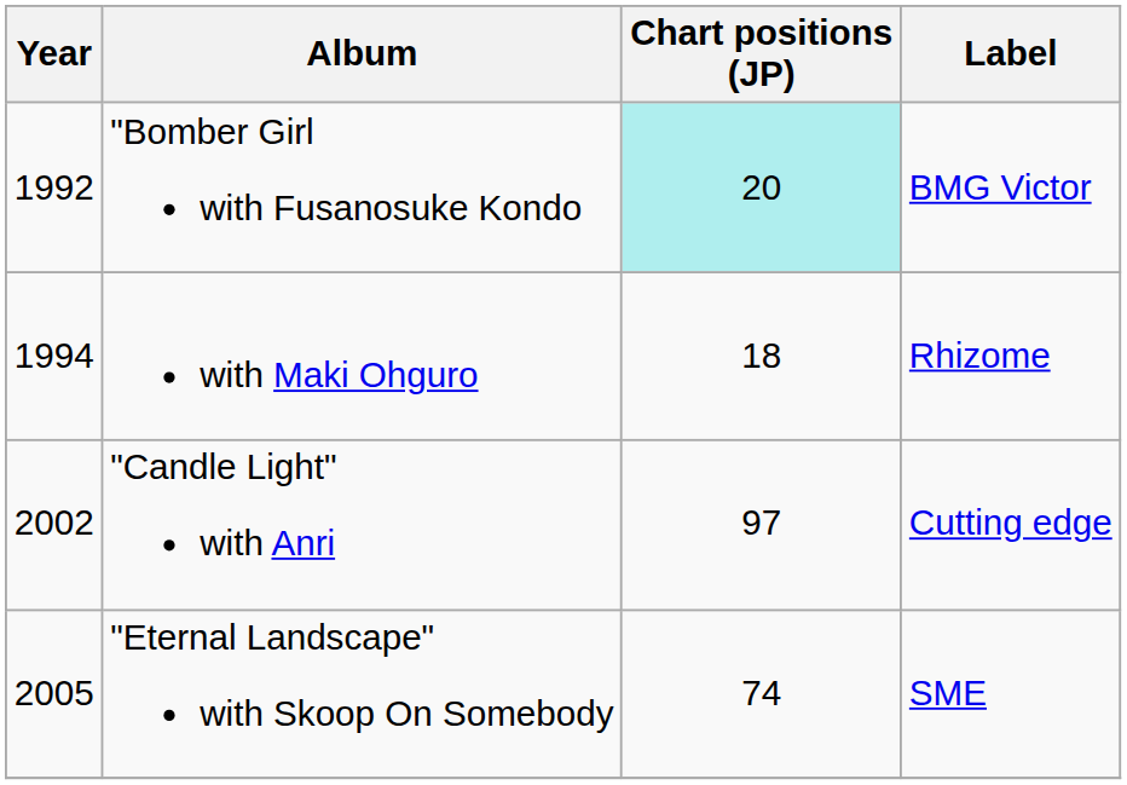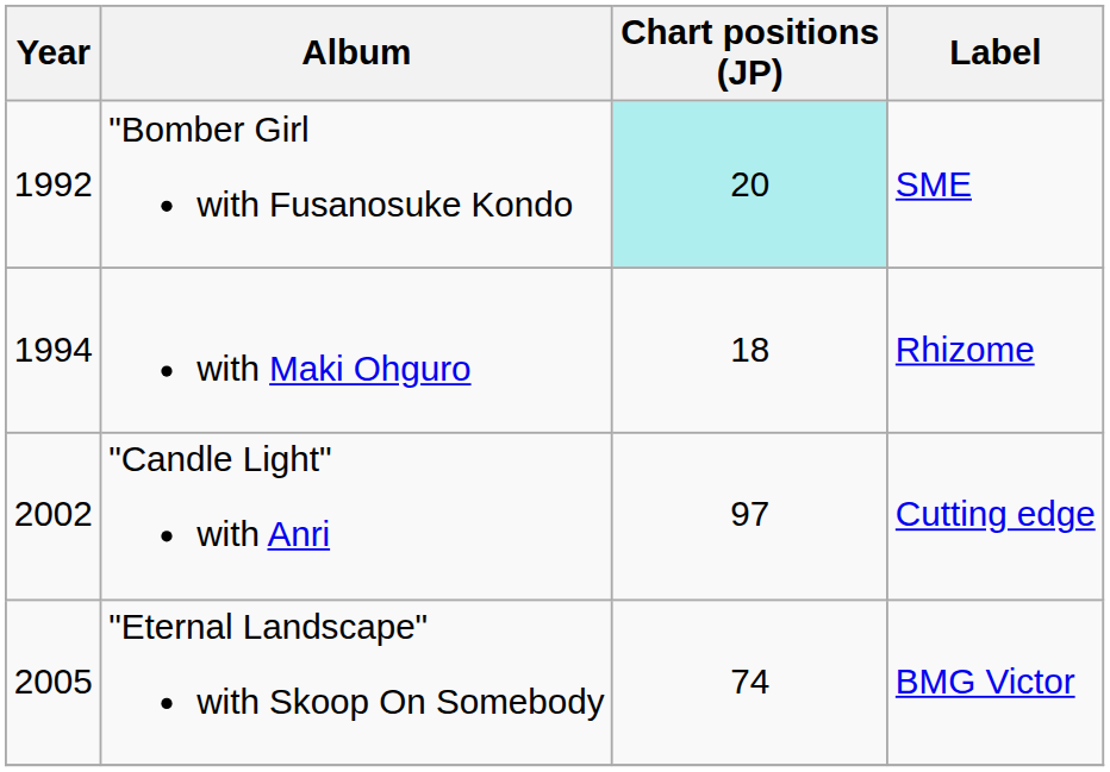"Bomber Girl with Fusanosuke Kondo | Label: BMG Victor -> SME
"Eternal Landscape" with Skoop On Somebody | Label: SME -> BMG Victor
